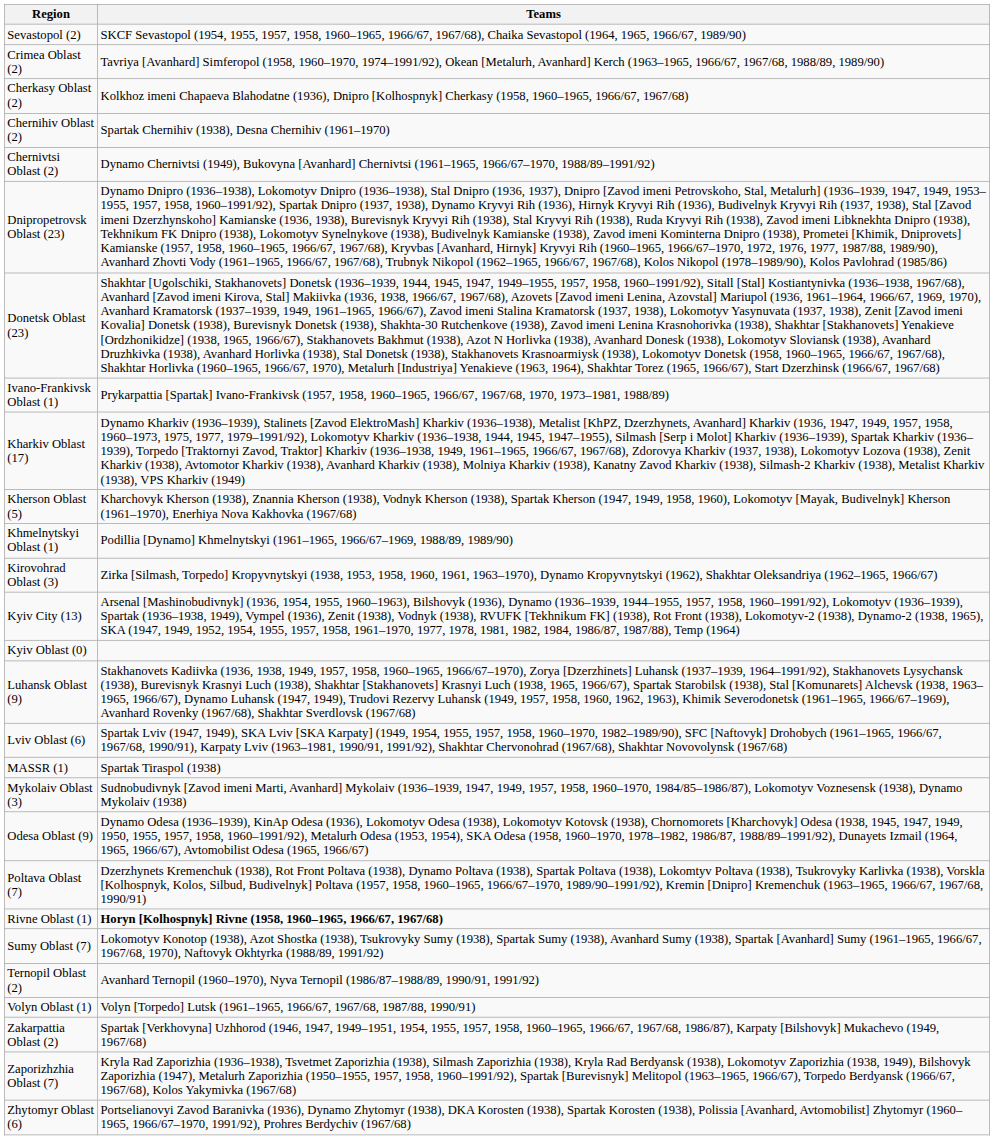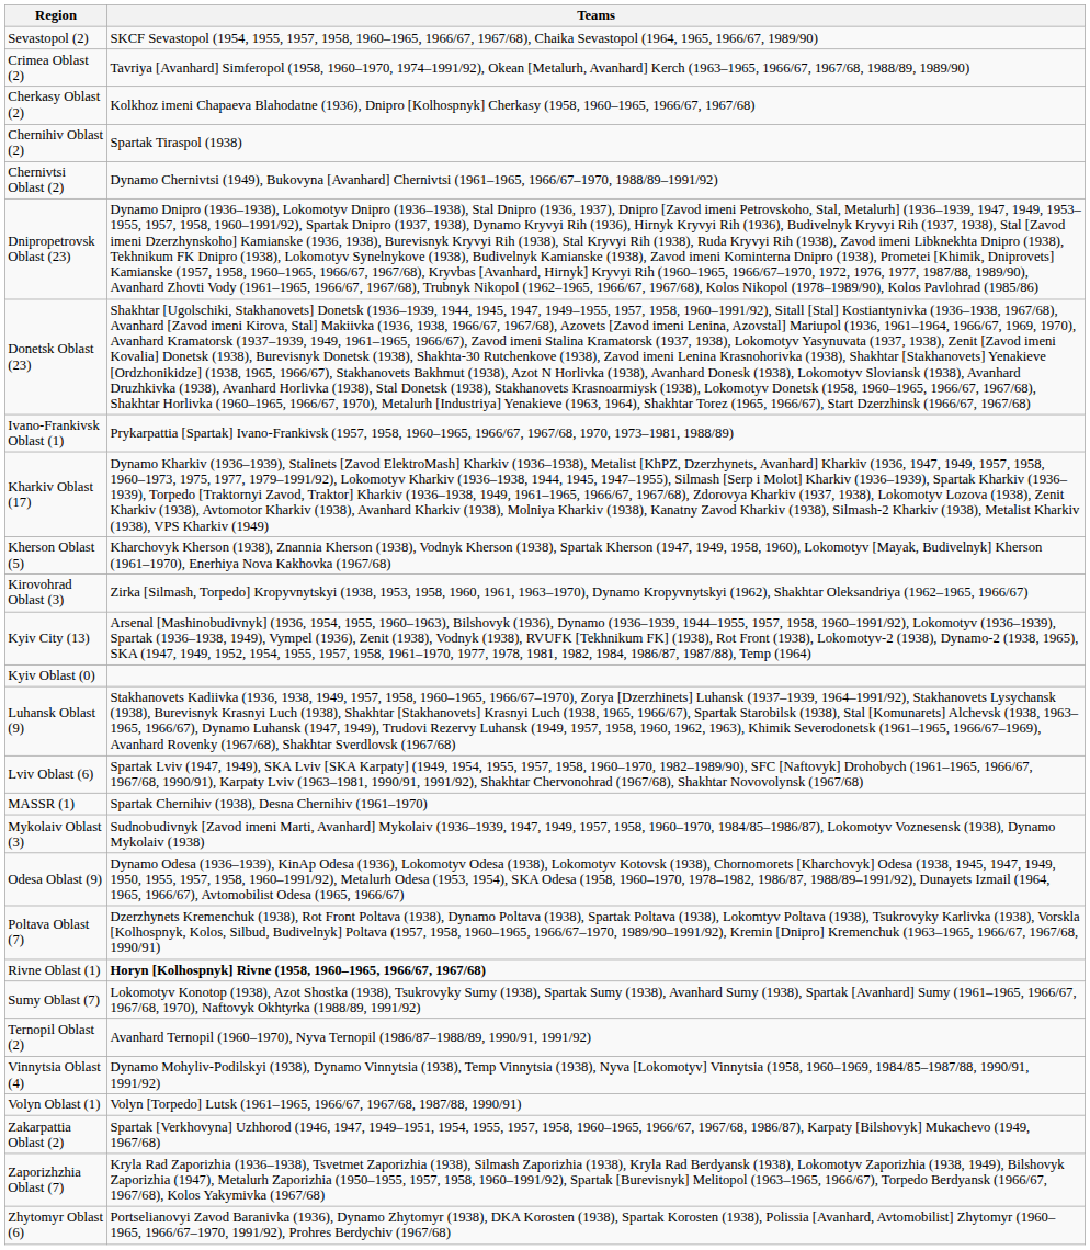Chernihiv Oblast (2) | Teams: Spartak Chernihiv (1938), Desna Chernihiv (1961–1970) -> Spartak Tiraspol (1938)
- row: Khmelnytskyi Oblast (1) | Podillia [Dynamo] Khmelnytskyi (1961–1965, 1966/67–1969, 1988/89, 1989/90)
MASSR (1) | Teams: Spartak Tiraspol (1938) -> Spartak Chernihiv (1938), Desna Chernihiv (1961–1970)
+ row: Vinnytsia Oblast (4) | Dynamo Mohyliv-Podilskyi (1938), Dynamo Vinnytsia (1938), Temp Vinnytsia (1938), Nyva [Lokomotyv] Vinnytsia (1958, 1960–1969, 1984/85–1987/88, 1990/91, 1991/92)
